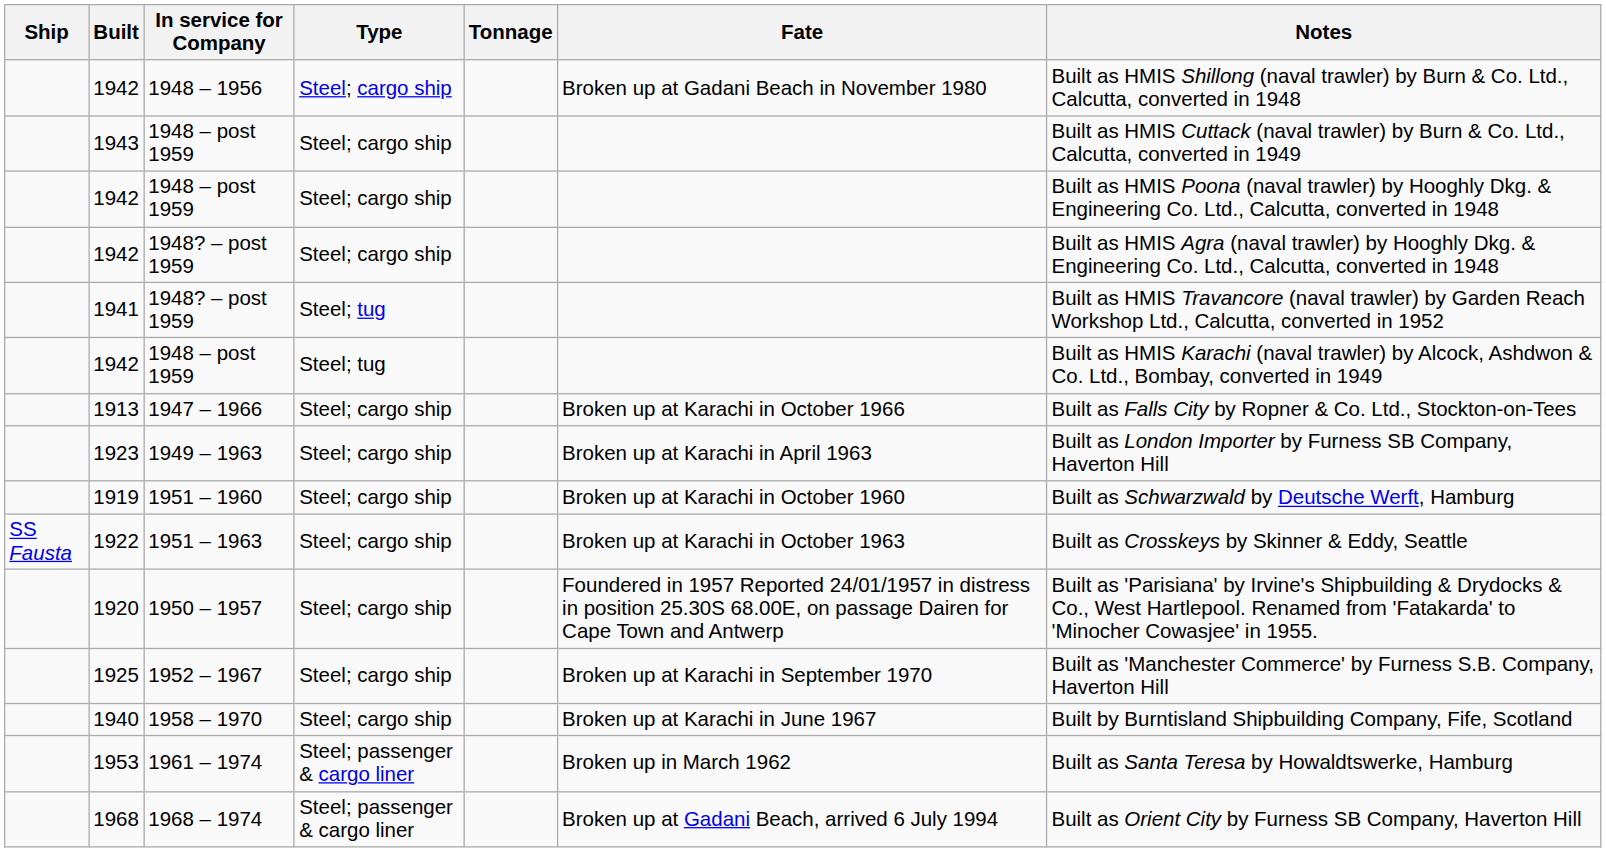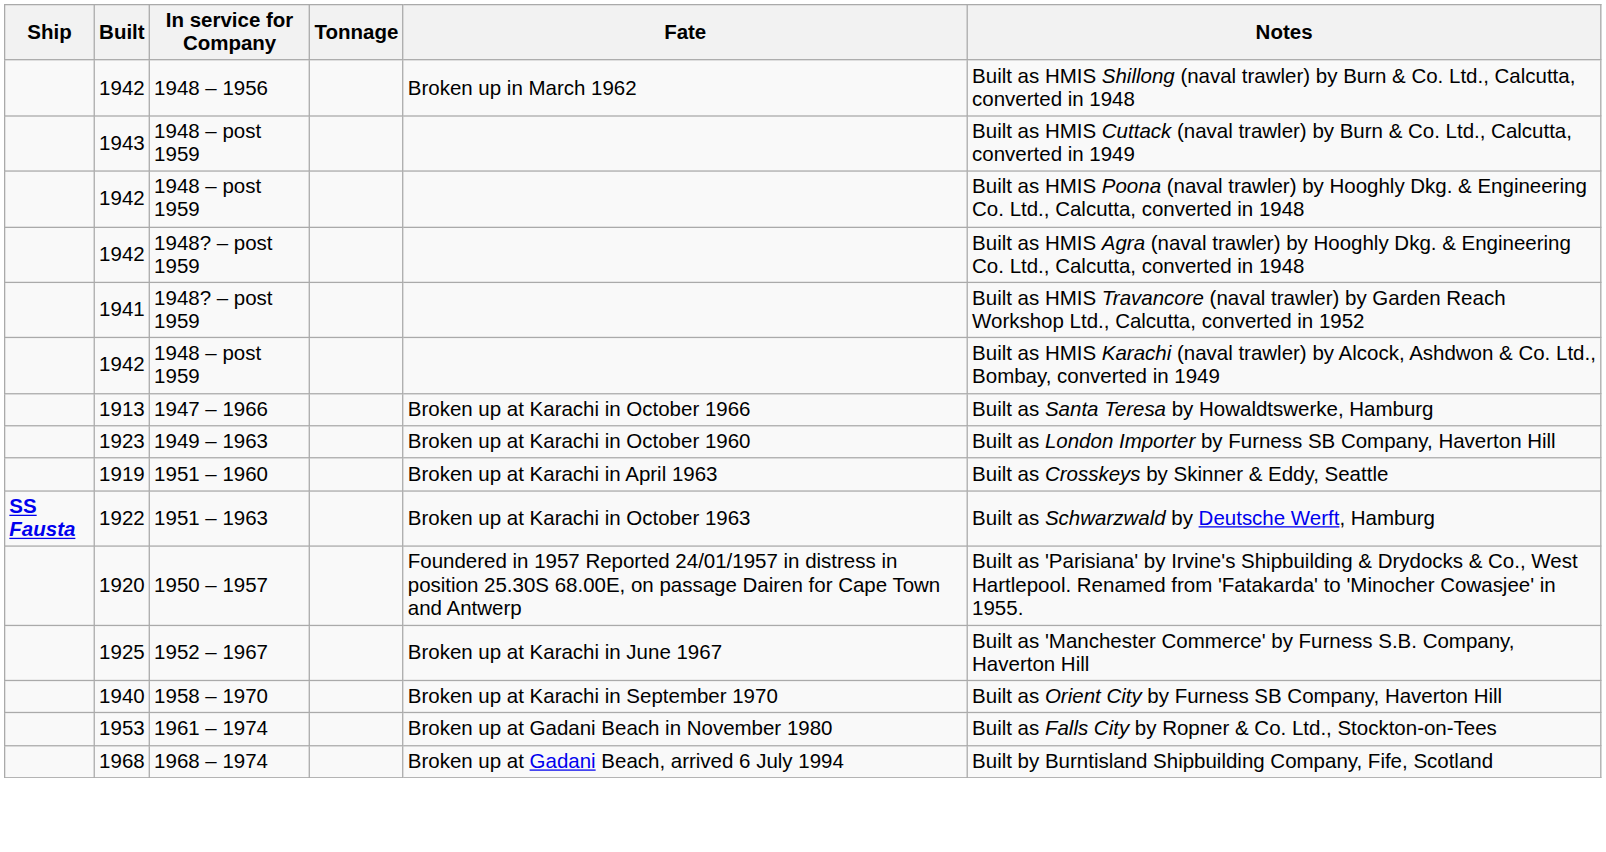- column: Type | Steel; cargo ship | Steel; cargo ship | Steel; cargo ship | Steel; cargo ship | Steel; tug | Steel; tug | Steel; cargo ship | Steel; cargo ship | Steel; cargo ship | Steel; cargo ship | Steel; cargo ship | Steel; cargo ship | Steel; cargo ship | Steel; passenger & cargo liner | Steel; passenger & cargo liner
1942 / 1948 – 1956 | Fate: Broken up at Gadani Beach in November 1980 -> Broken up in March 1962
1913 | Notes: Built as Falls City by Ropner & Co. Ltd., Stockton-on-Tees -> Built as Santa Teresa by Howaldtswerke, Hamburg
1923 | Fate: Broken up at Karachi in April 1963 -> Broken up at Karachi in October 1960
1919 | Fate: Broken up at Karachi in October 1960 -> Broken up at Karachi in April 1963
1919 | Notes: Built as Schwarzwald by Deutsche Werft, Hamburg -> Built as Crosskeys by Skinner & Eddy, Seattle
1922 | Ship: normal -> bold
1922 | Notes: Built as Crosskeys by Skinner & Eddy, Seattle -> Built as Schwarzwald by Deutsche Werft, Hamburg
1925 | Fate: Broken up at Karachi in September 1970 -> Broken up at Karachi in June 1967
1940 | Fate: Broken up at Karachi in June 1967 -> Broken up at Karachi in September 1970
1940 | Notes: Built by Burntisland Shipbuilding Company, Fife, Scotland -> Built as Orient City by Furness SB Company, Haverton Hill
1953 | Fate: Broken up in March 1962 -> Broken up at Gadani Beach in November 1980
1953 | Notes: Built as Santa Teresa by Howaldtswerke, Hamburg -> Built as Falls City by Ropner & Co. Ltd., Stockton-on-Tees
1968 | Notes: Built as Orient City by Furness SB Company, Haverton Hill -> Built by Burntisland Shipbuilding Company, Fife, Scotland
